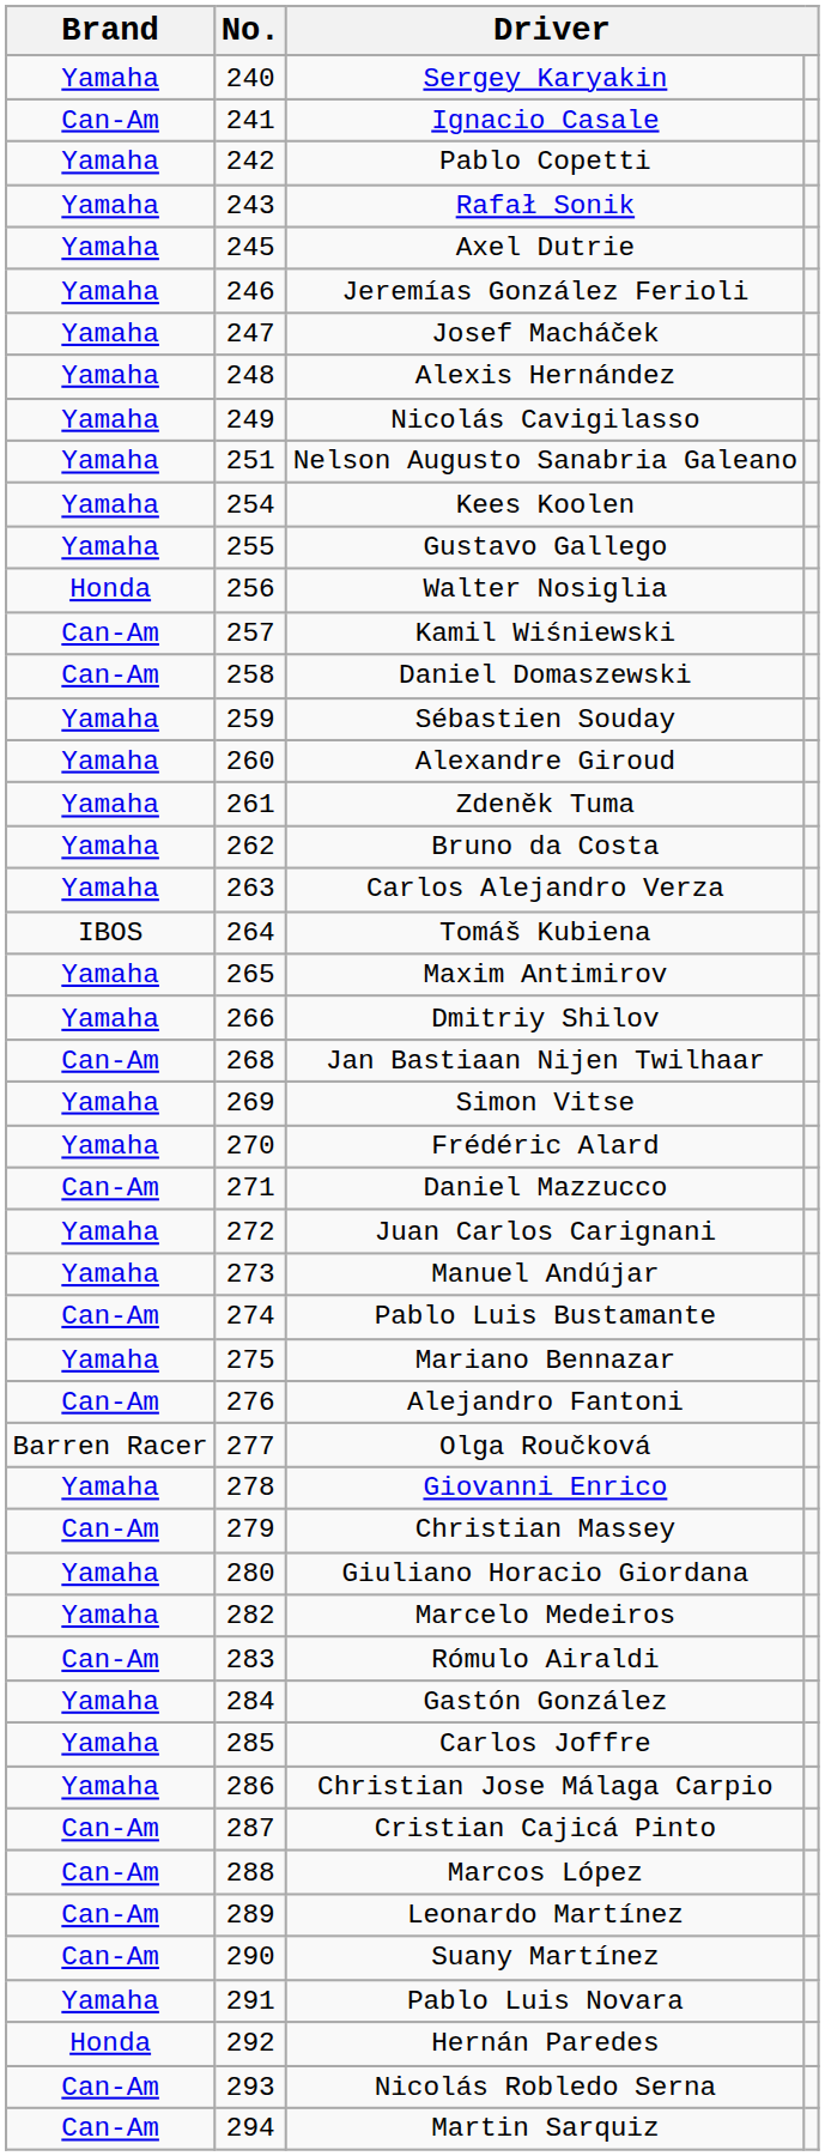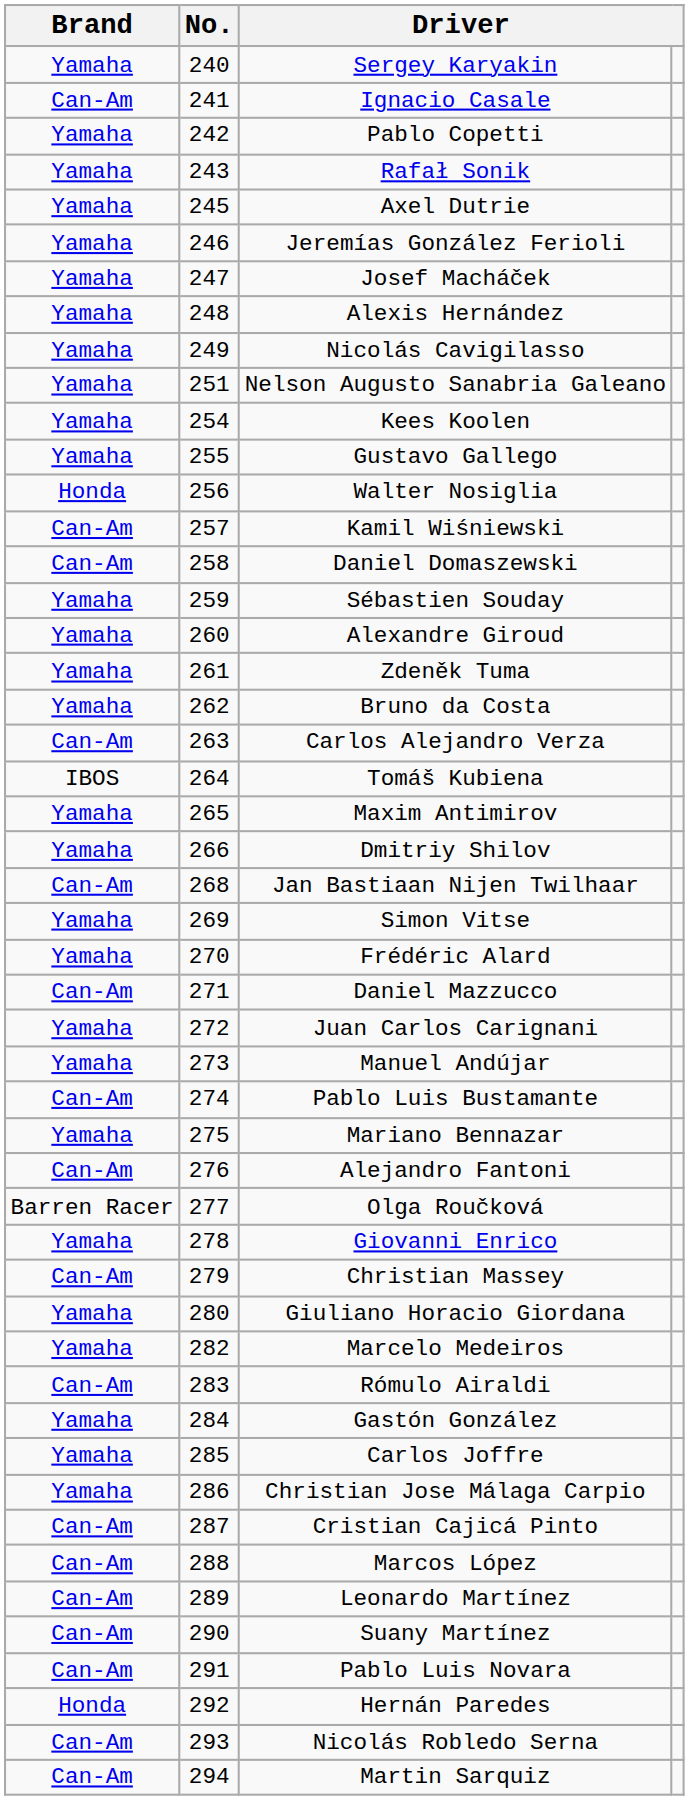Carlos Alejandro Verza | Brand: Yamaha -> Can-Am
Pablo Luis Novara | Brand: Yamaha -> Can-Am
